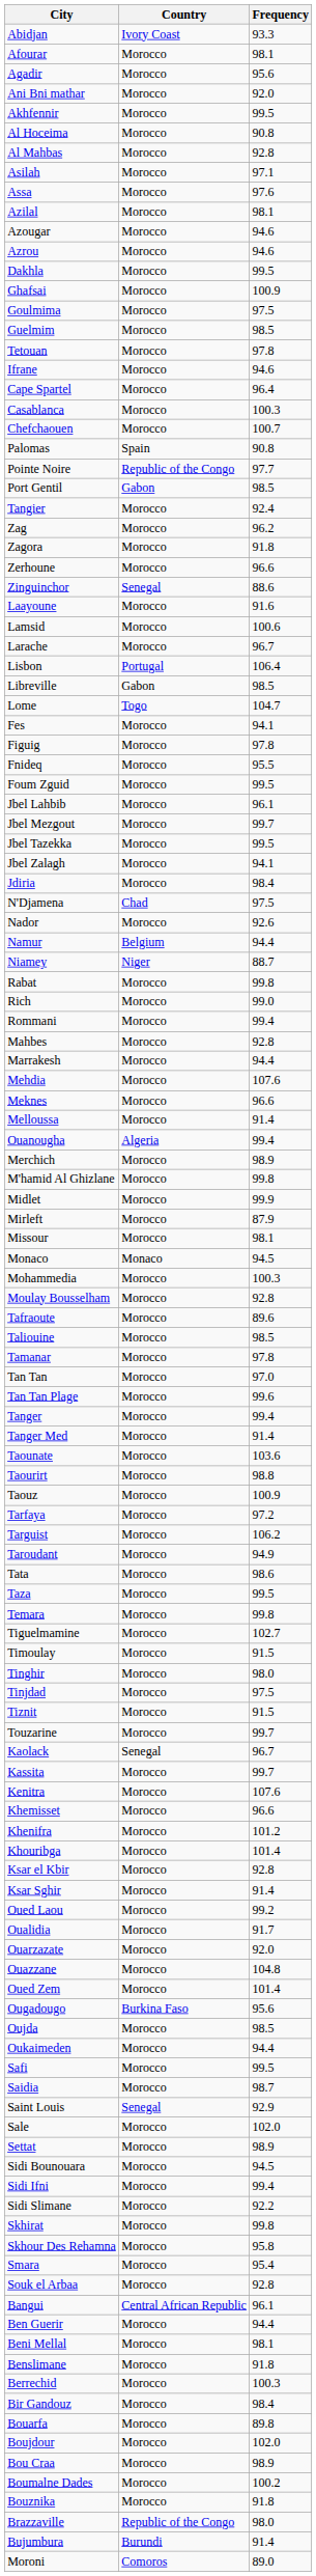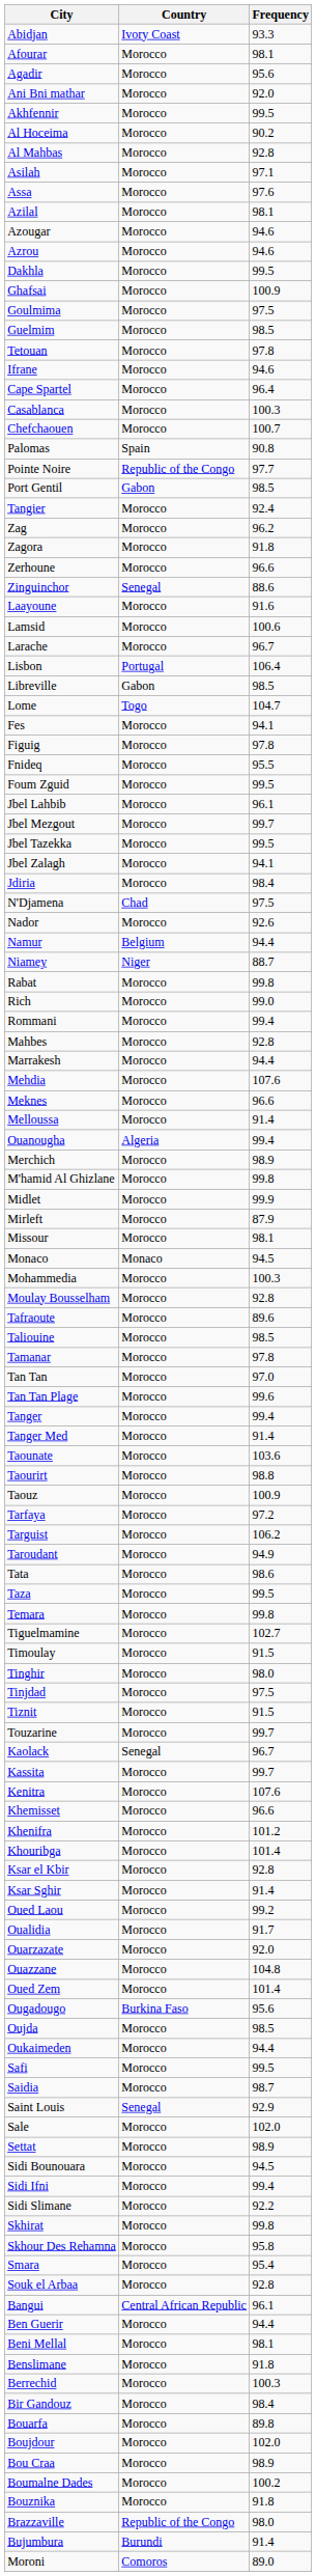Al Hoceima | Frequency: 90.8 -> 90.2
